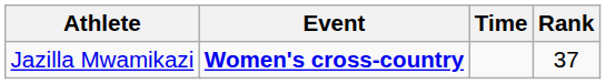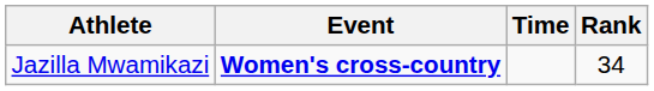Jazilla Mwamikazi | Rank: 37 -> 34
